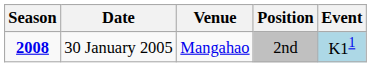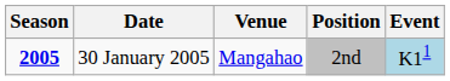30 January 2005 | Season: 2008 -> 2005
